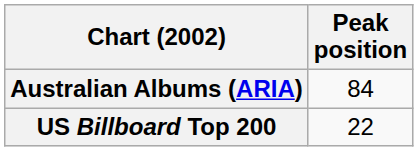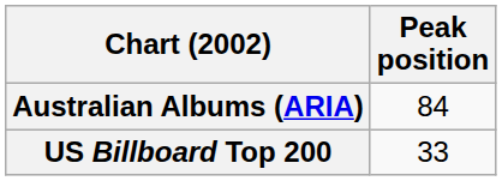US Billboard Top 200 | Peak position: 22 -> 33
